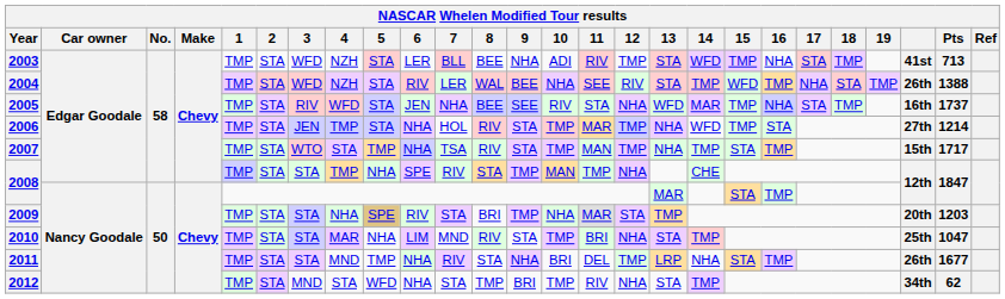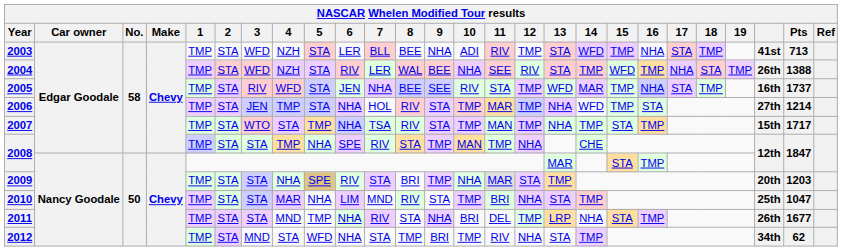2005 | 12: NHA -> TMP
